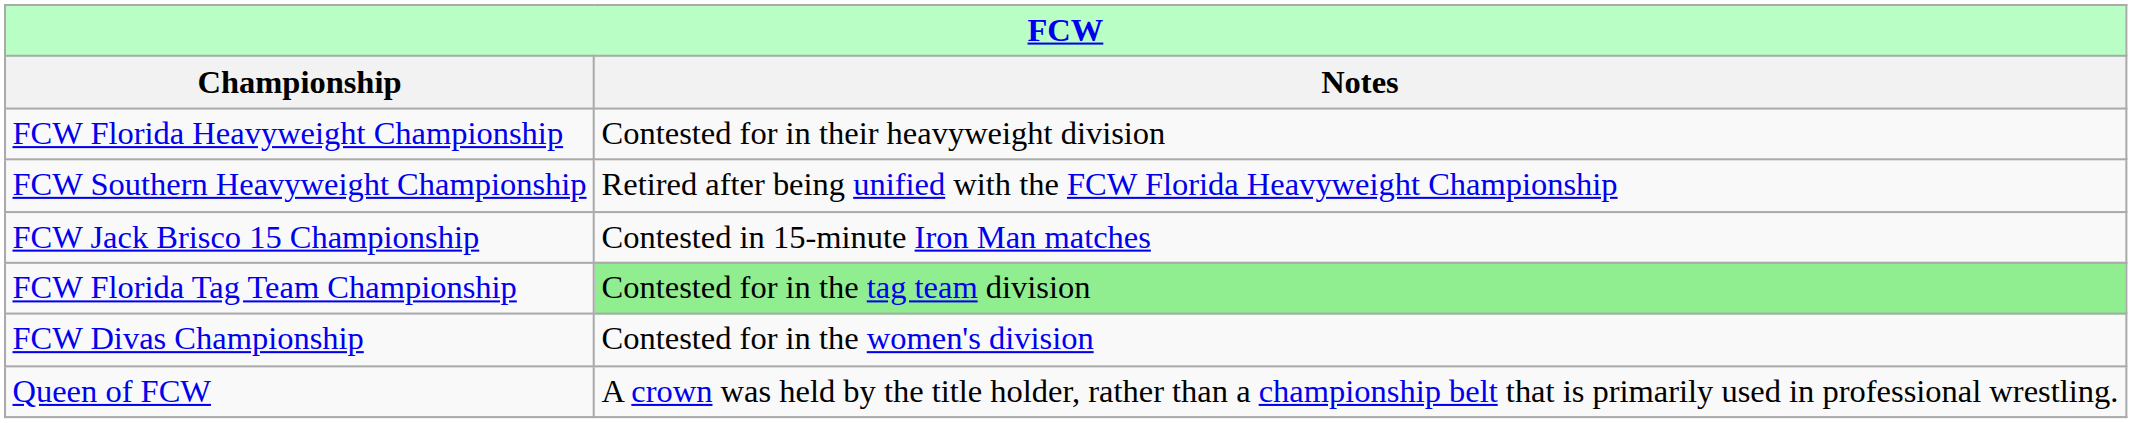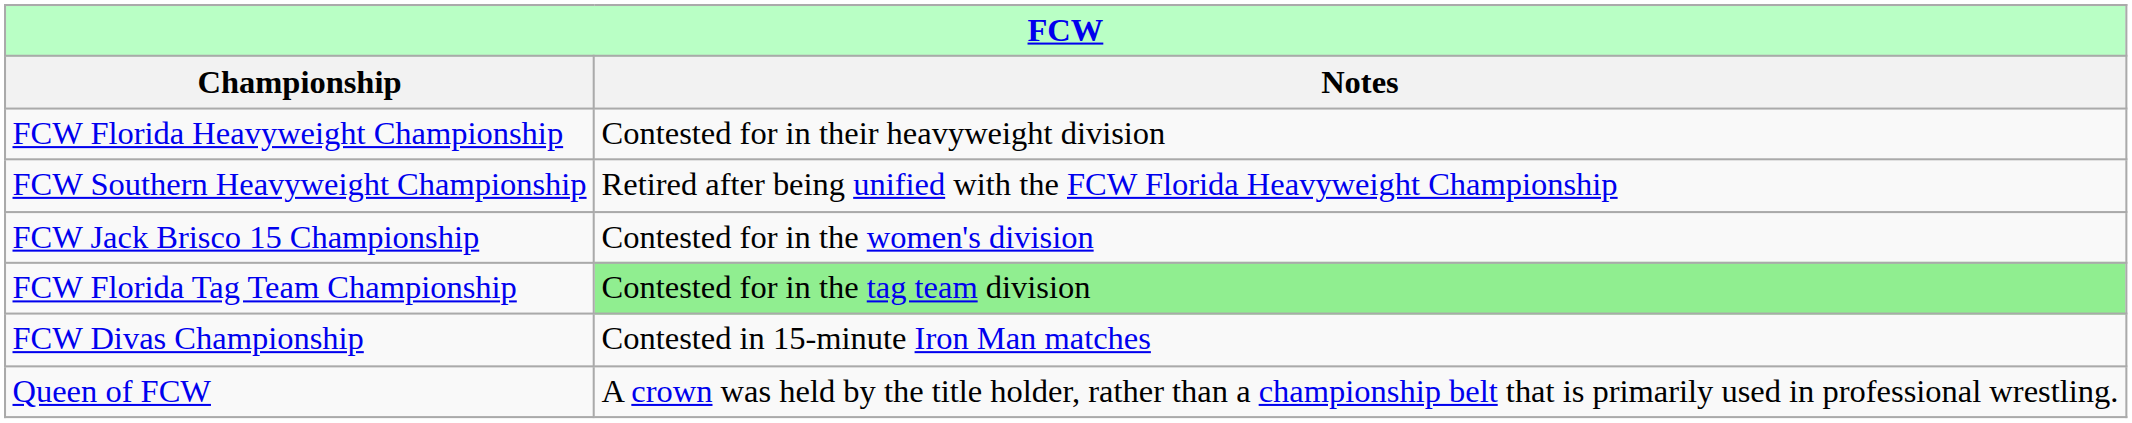FCW Jack Brisco 15 Championship | Notes: Contested in 15-minute Iron Man matches -> Contested for in the women's division
FCW Divas Championship | Notes: Contested for in the women's division -> Contested in 15-minute Iron Man matches
